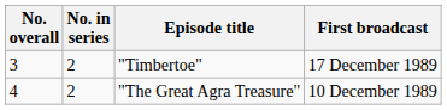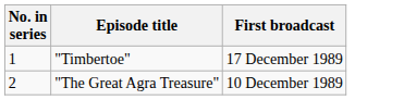- column: No. overall | 3 | 4
"Timbertoe" | No. in series: 2 -> 1
